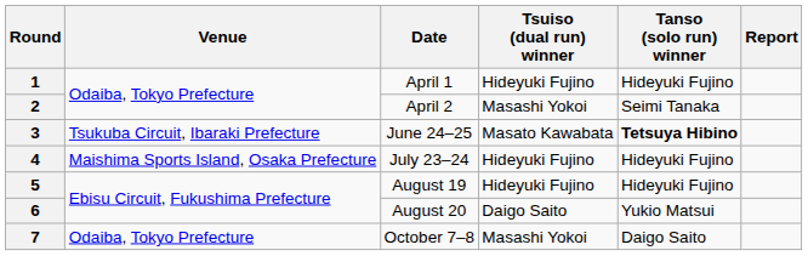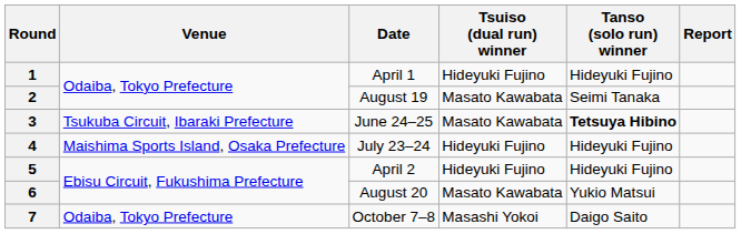2 | Date: April 2 -> August 19
2 | Tsuiso (dual run) winner: Masashi Yokoi -> Masato Kawabata
5 | Date: August 19 -> April 2
6 | Tsuiso (dual run) winner: Daigo Saito -> Masato Kawabata
